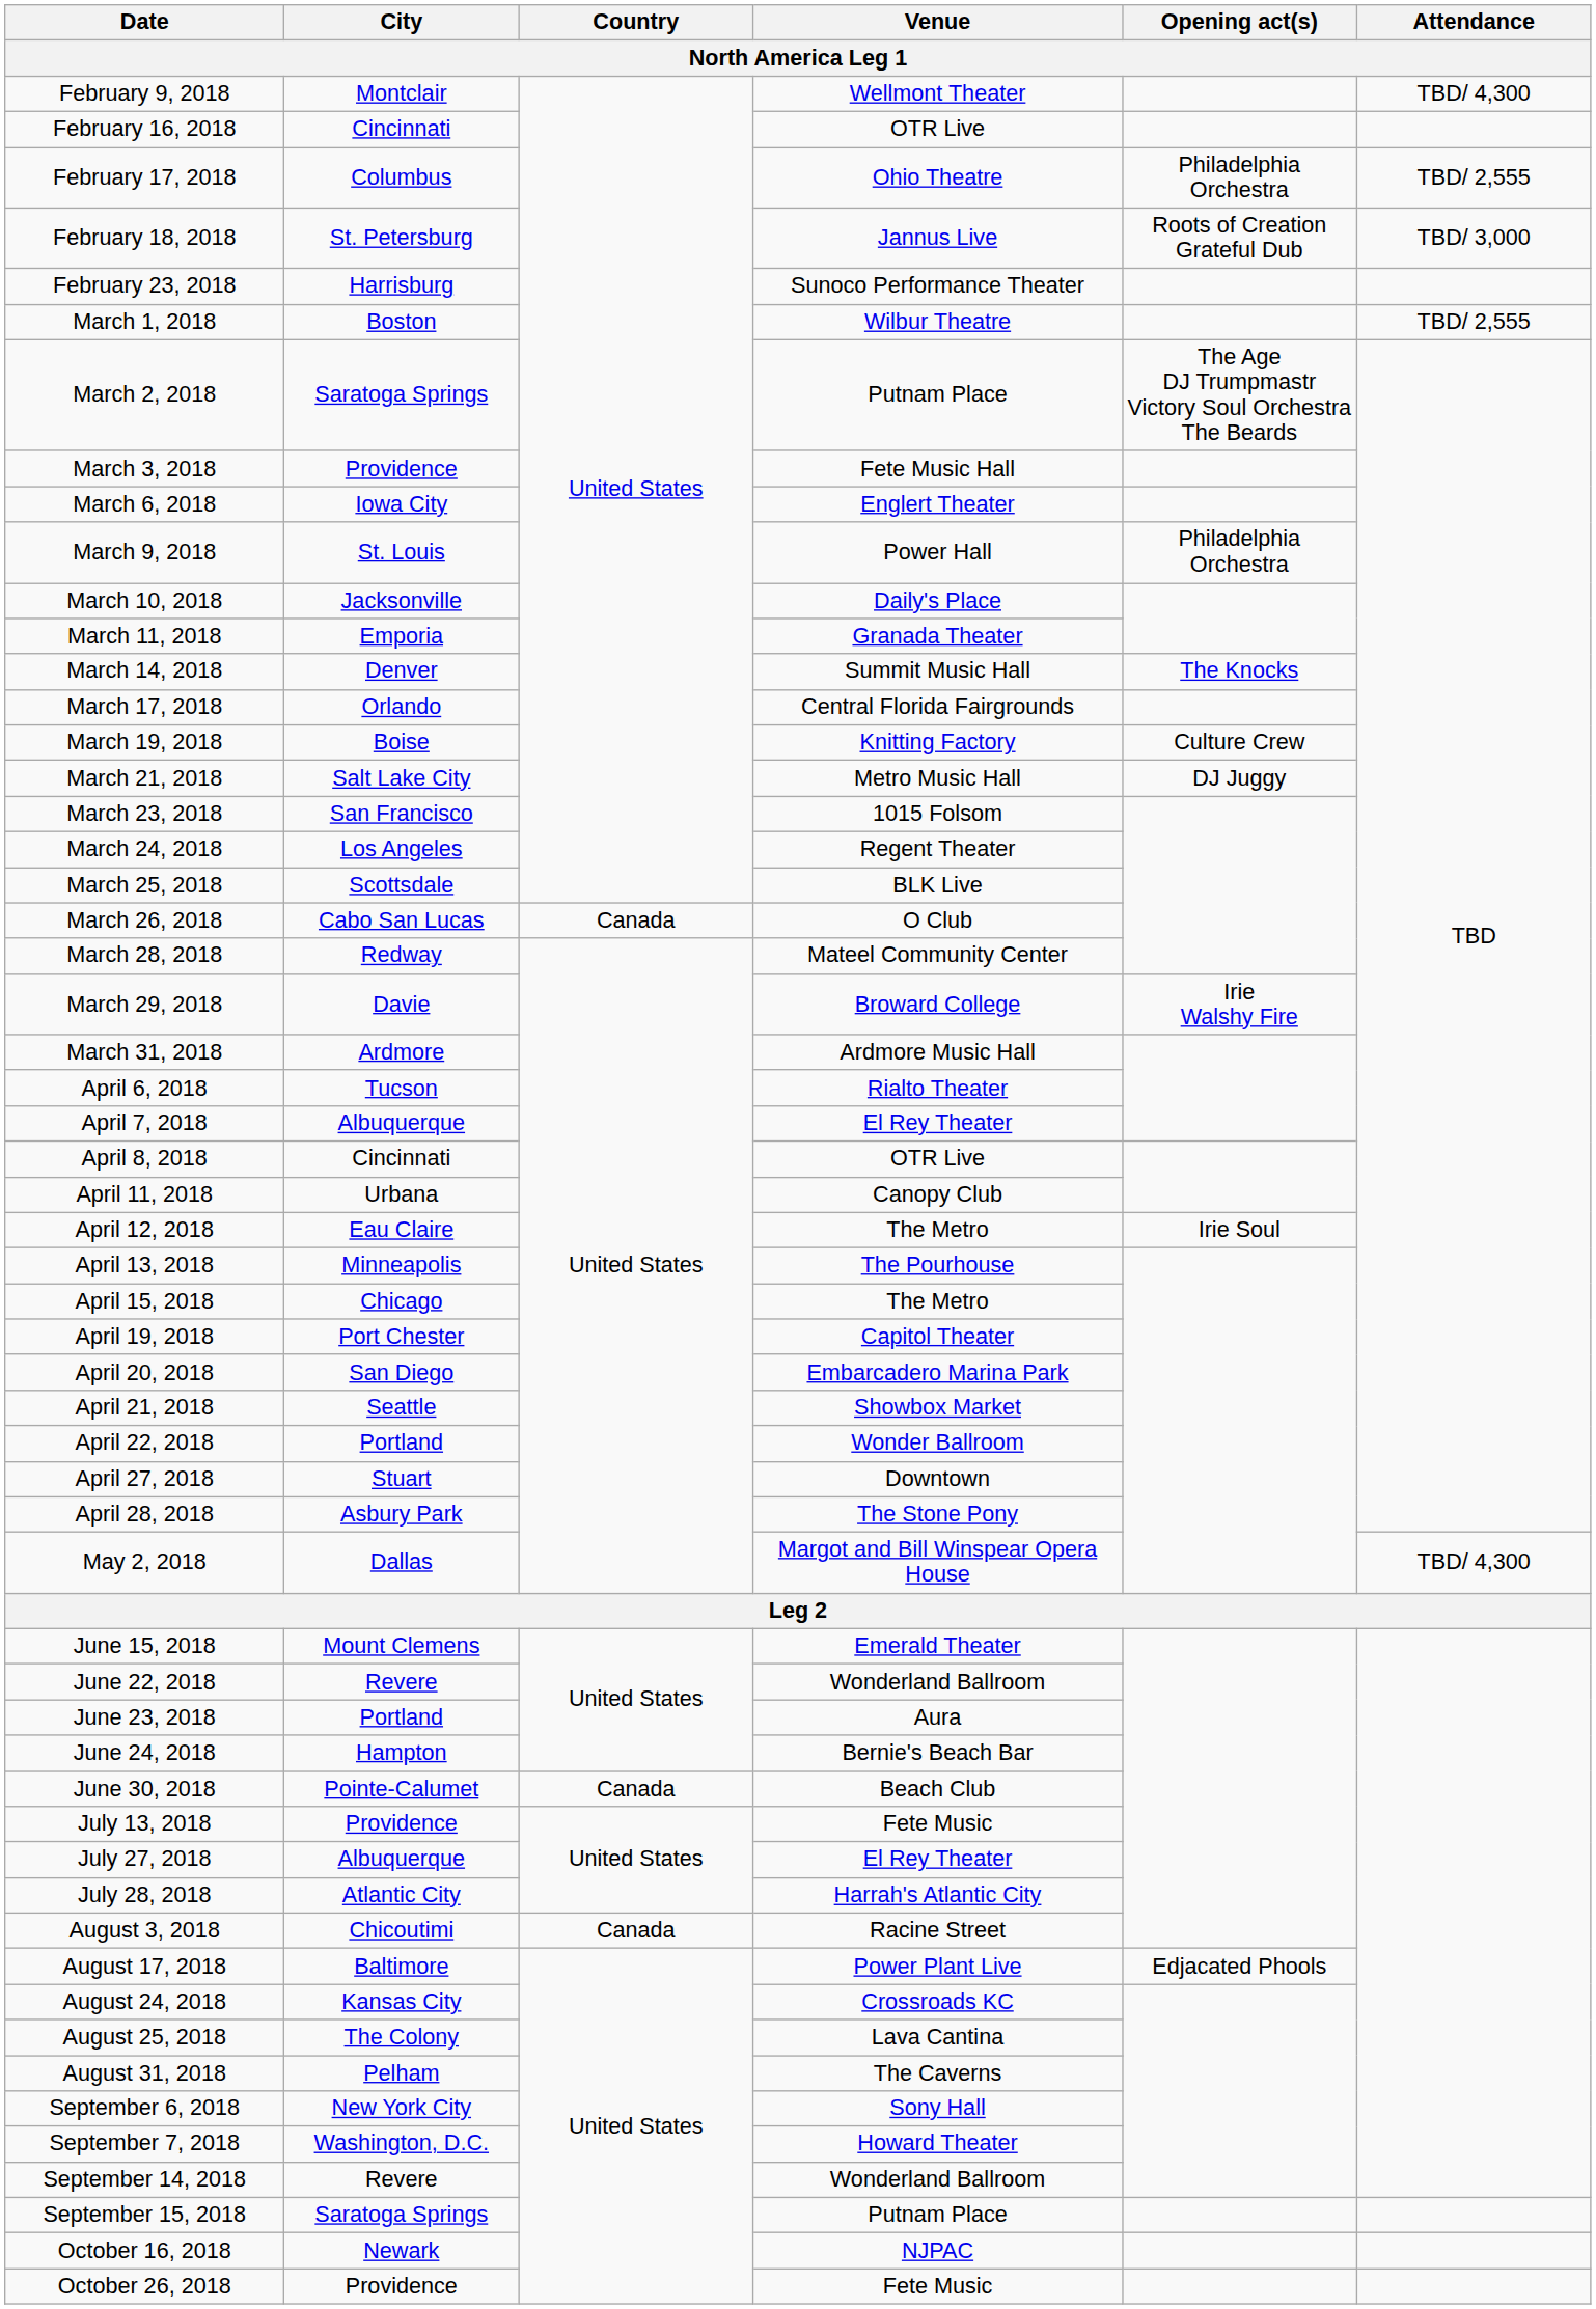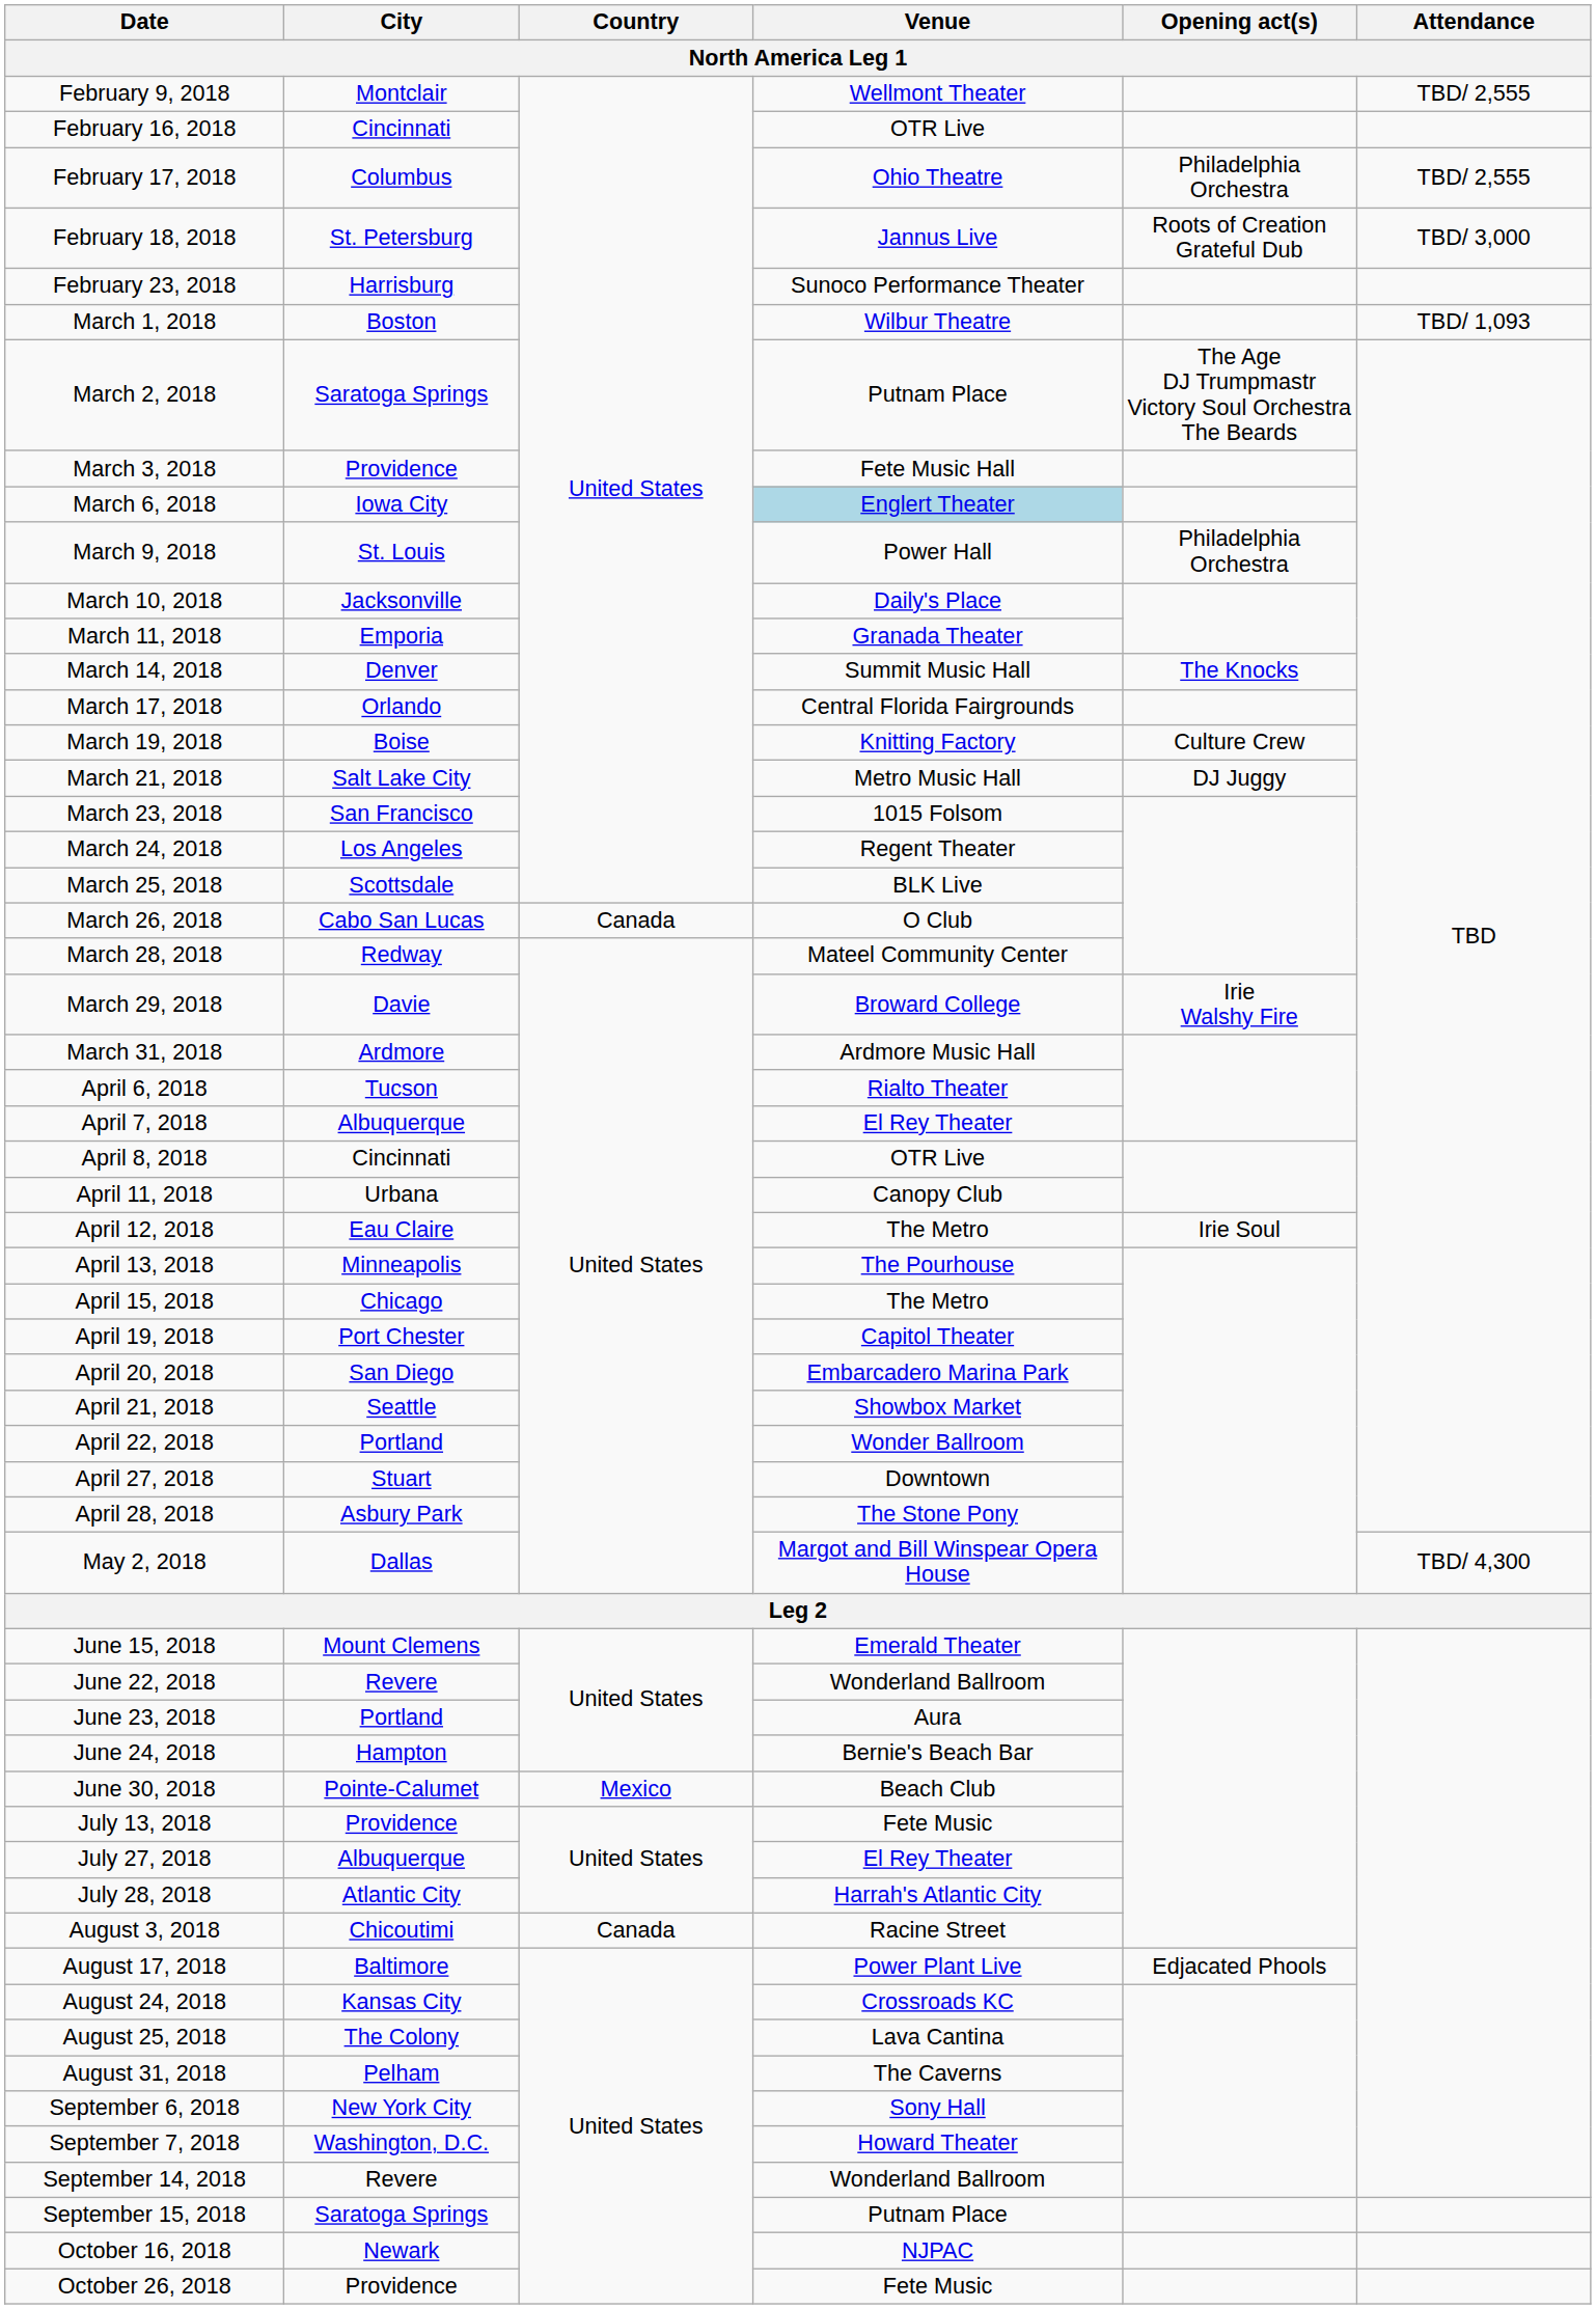February 9, 2018 | Attendance: TBD/ 4,300 -> TBD/ 2,555
March 1, 2018 | Attendance: TBD/ 2,555 -> TBD/ 1,093
March 6, 2018 | Venue: no background -> lightblue background
June 30, 2018 | Country: Canada -> Mexico
